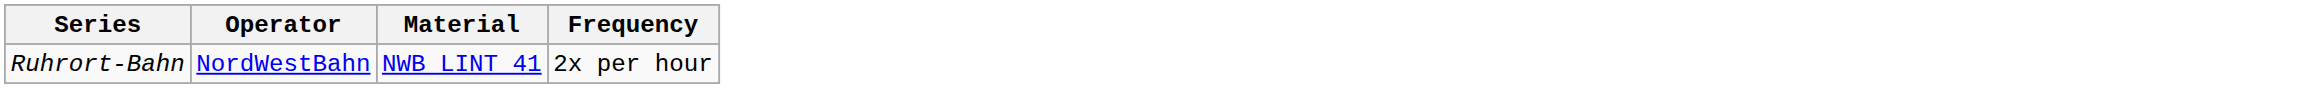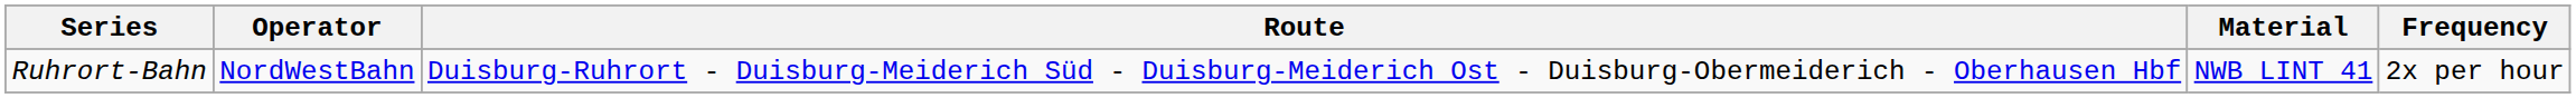+ column: Route | Duisburg-Ruhrort - Duisburg-Meiderich Süd - Duisburg-Meiderich Ost - Duisburg-Obermeiderich - Oberhausen Hbf
